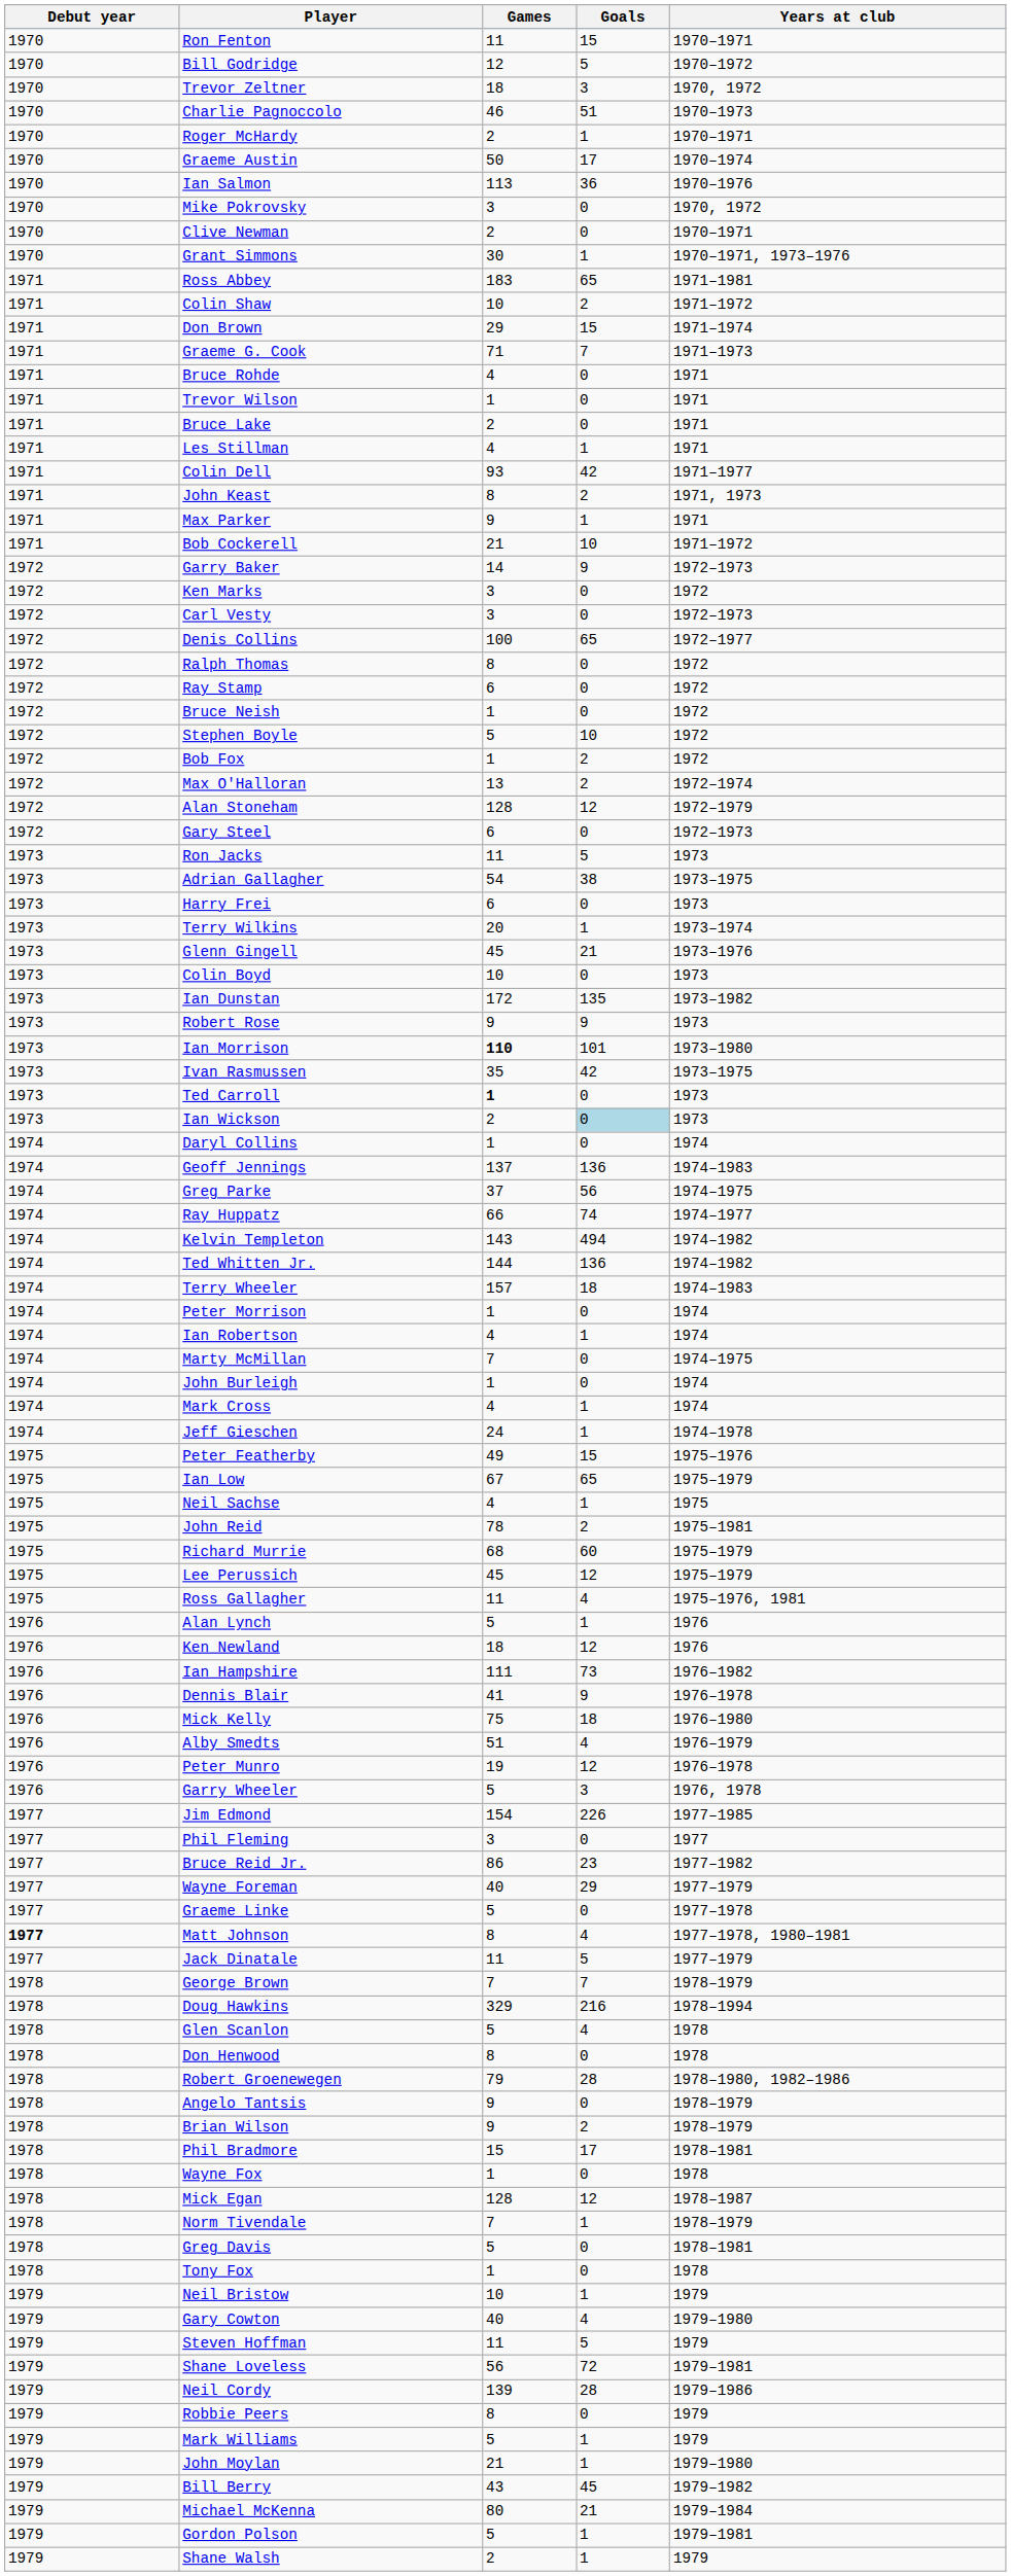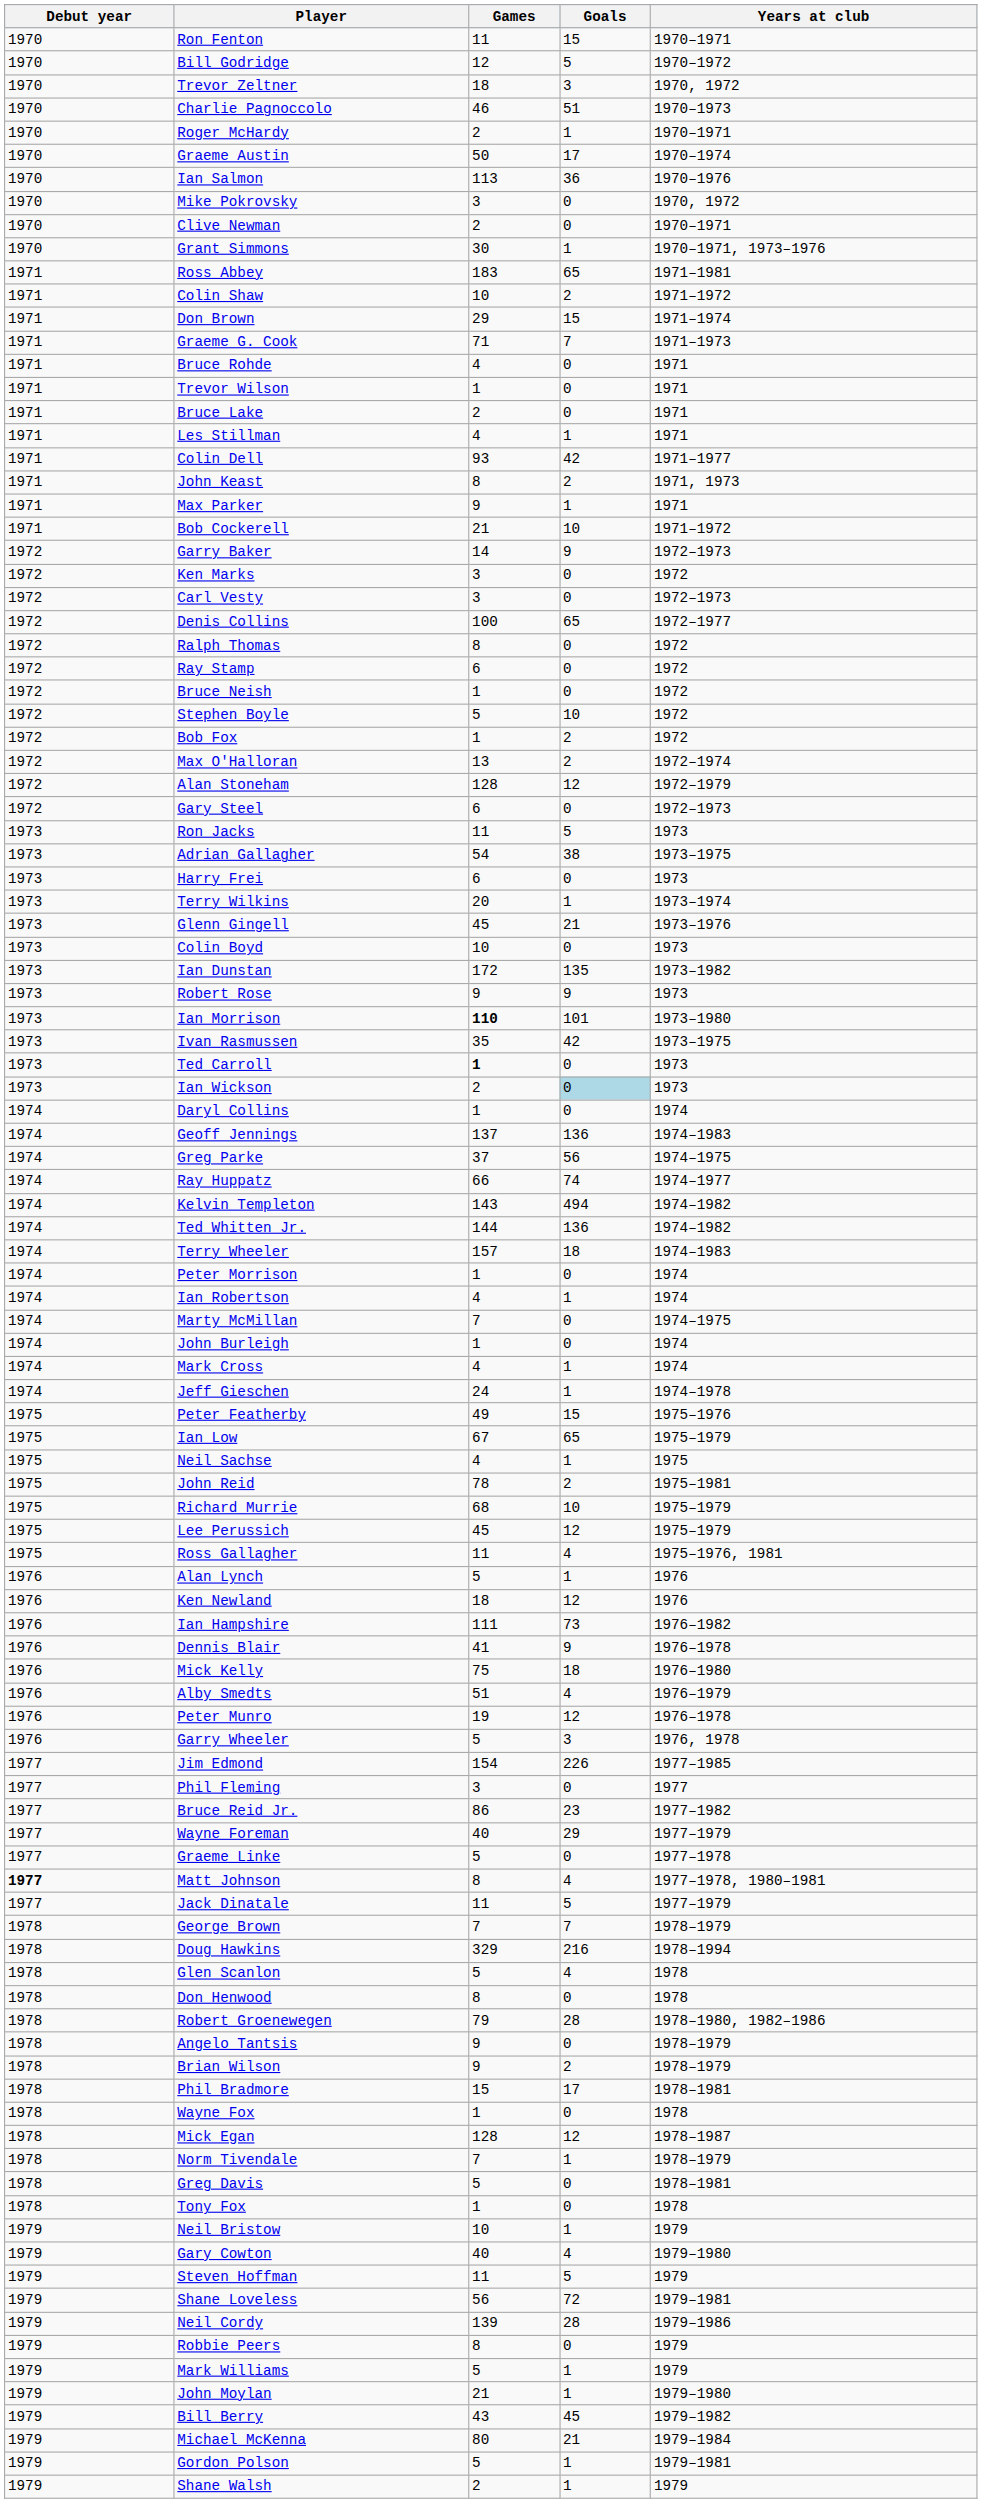Richard Murrie | Goals: 60 -> 10
